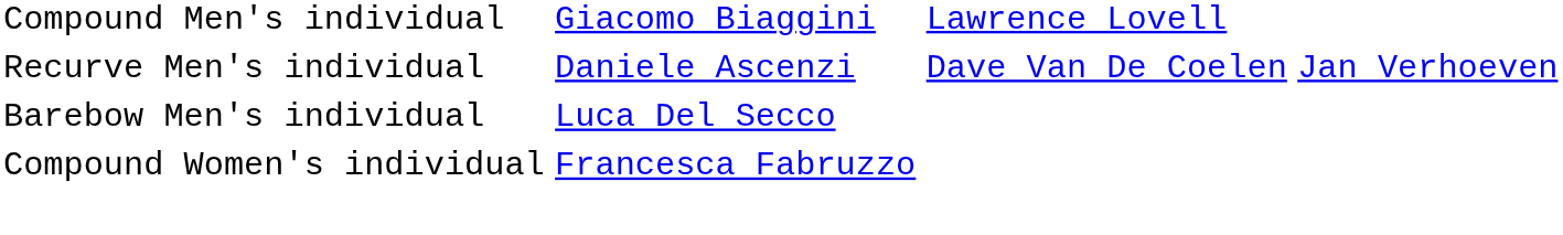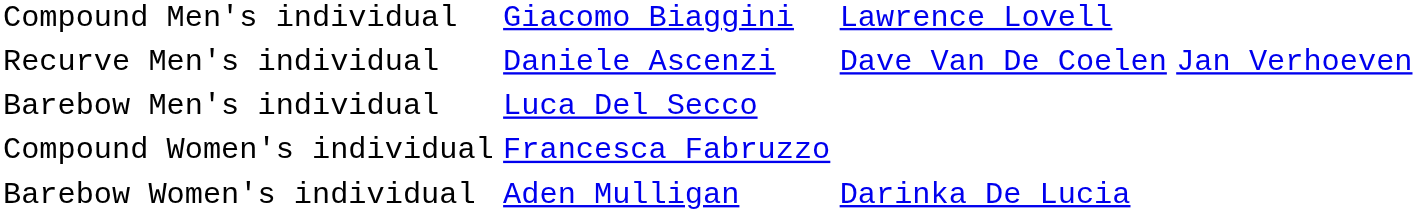+ row: Barebow Women's individual | Aden Mulligan | Darinka De Lucia
